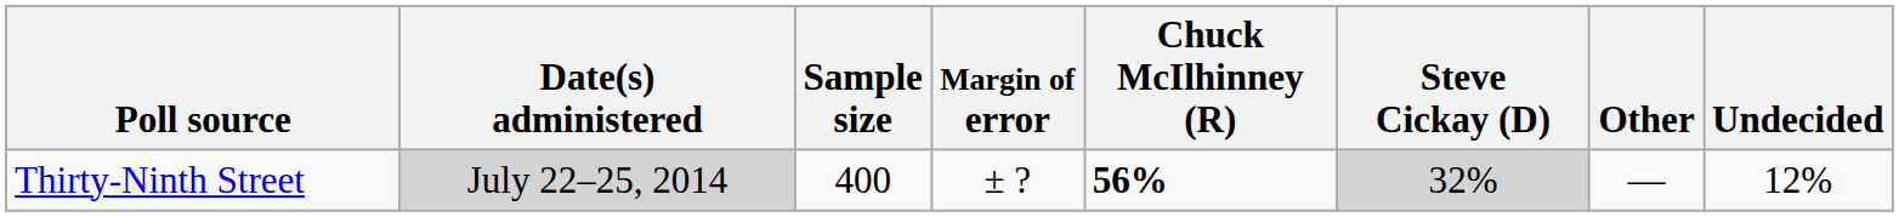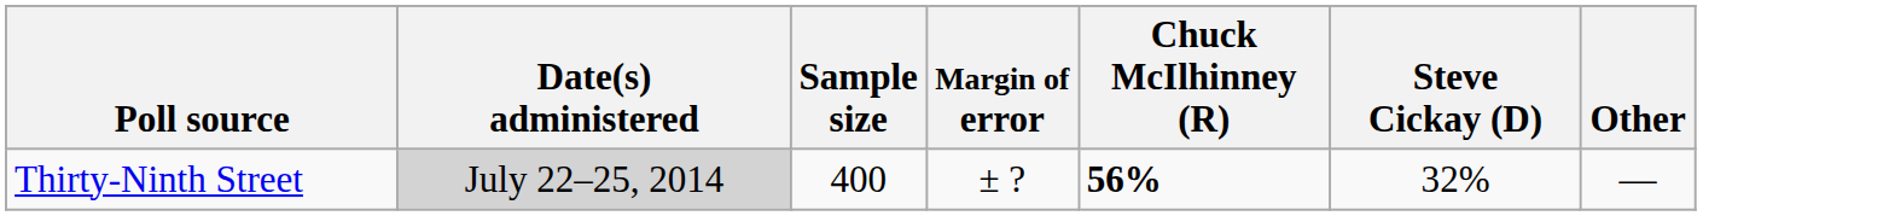- column: Undecided | 12%
Thirty-Ninth Street | Steve Cickay (D): lightgrey background -> no background
